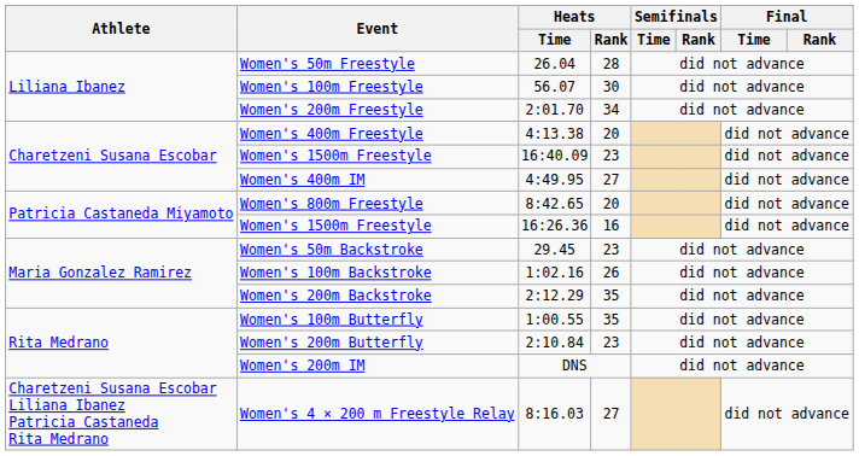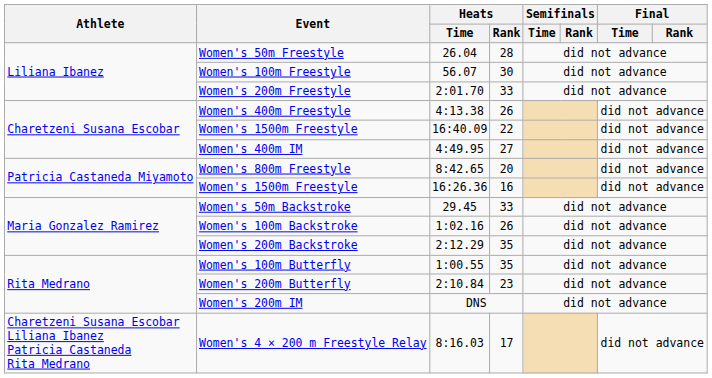Women's 200m Freestyle | Heats / Rank: 34 -> 33
Women's 400m Freestyle | Heats / Rank: 20 -> 26
Women's 1500m Freestyle / 16:40.09 | Heats / Rank: 23 -> 22
Women's 50m Backstroke | Heats / Rank: 23 -> 33
Women's 4 × 200 m Freestyle Relay | Heats / Rank: 27 -> 17
